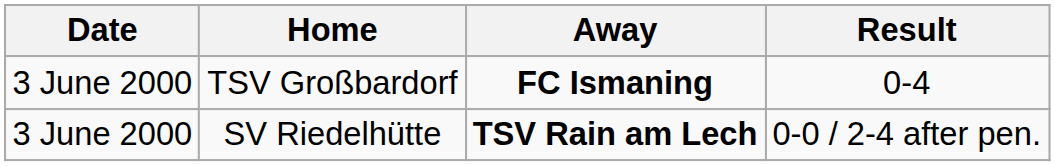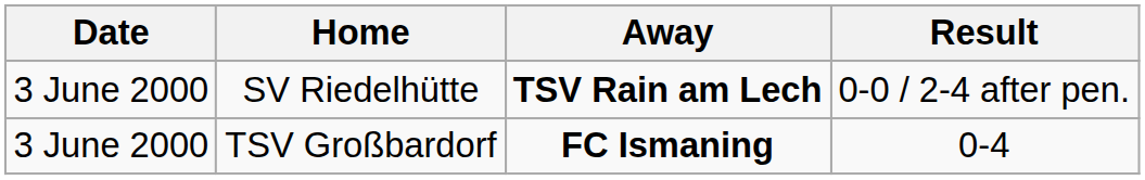rows swapped: TSV Großbardorf <-> SV Riedelhütte
